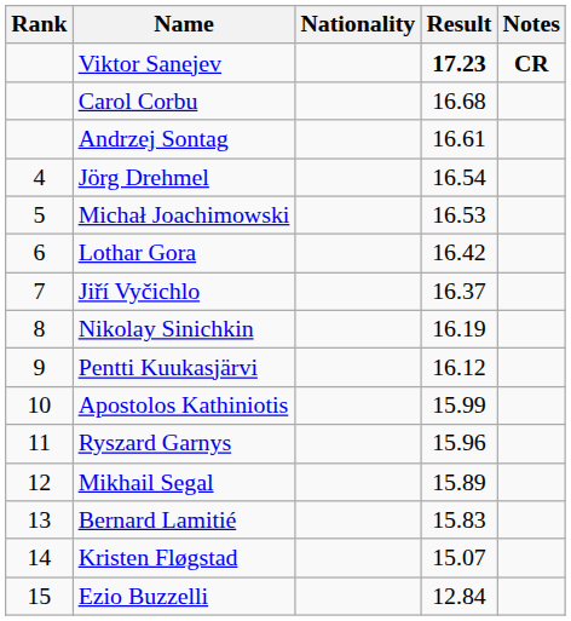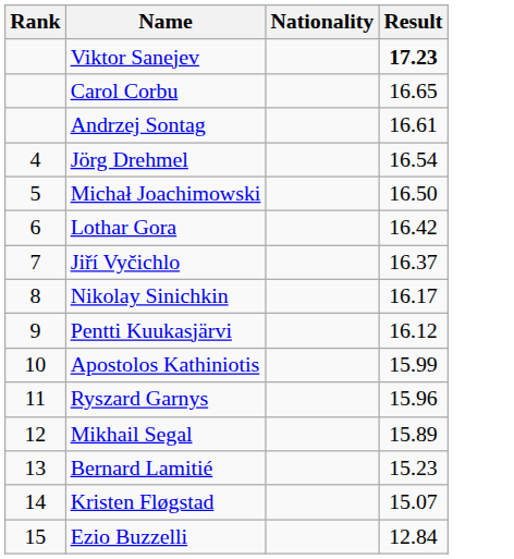- column: Notes | CR
Carol Corbu | Result: 16.68 -> 16.65
Michał Joachimowski | Result: 16.53 -> 16.50
Nikolay Sinichkin | Result: 16.19 -> 16.17
Bernard Lamitié | Result: 15.83 -> 15.23
